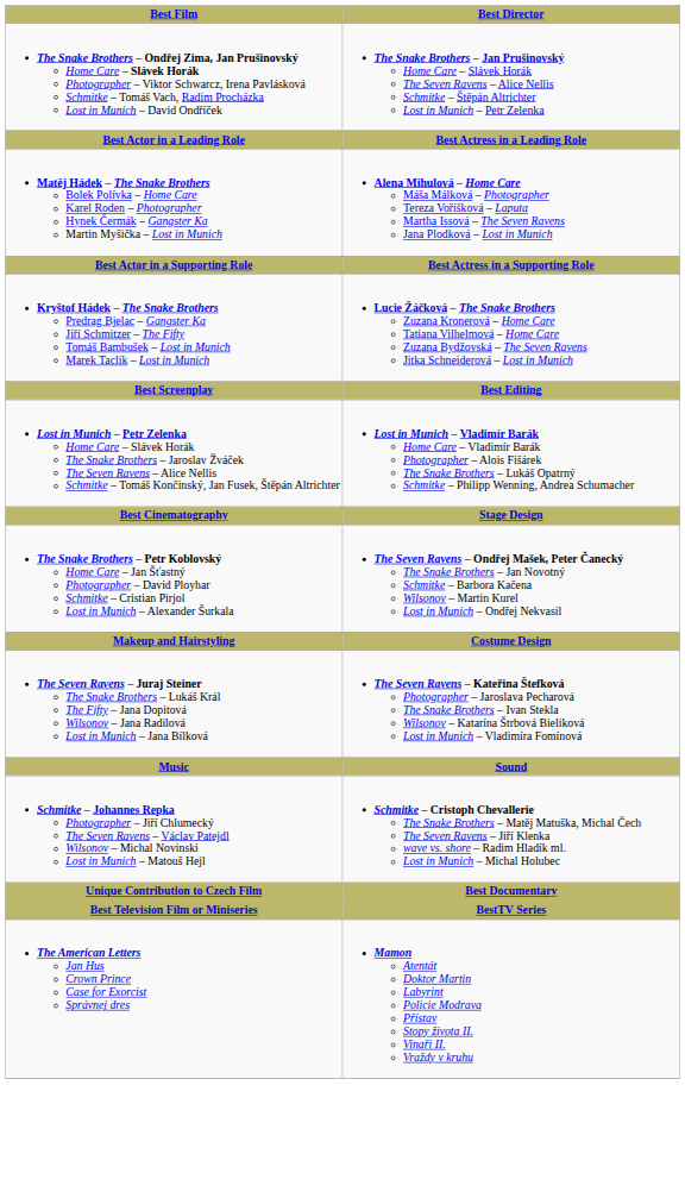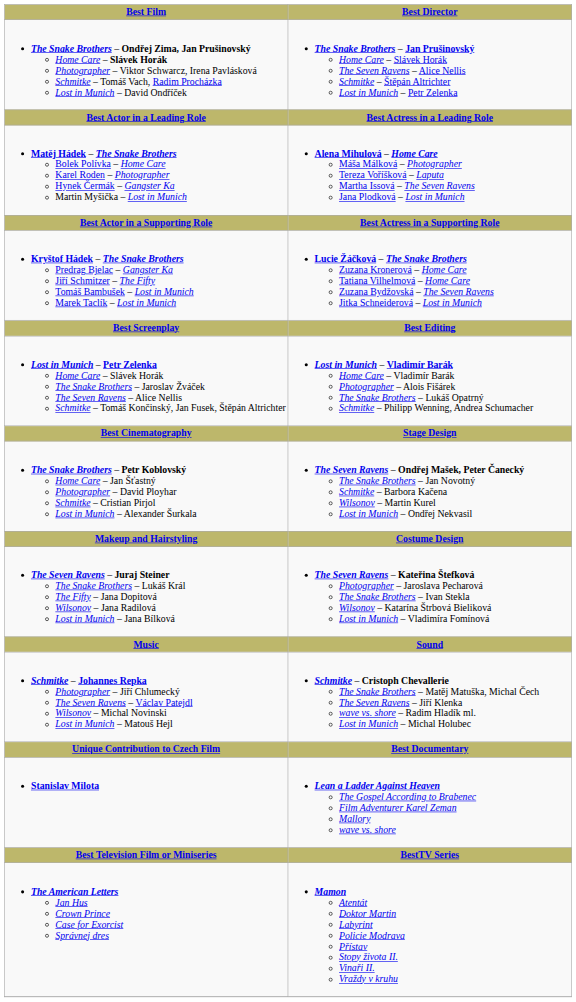+ row: Stanislav Milota | Lean a Ladder Against Heaven The Gospel According to Brabenec Film Adventurer Karel Zeman Mallory wave vs. shore
